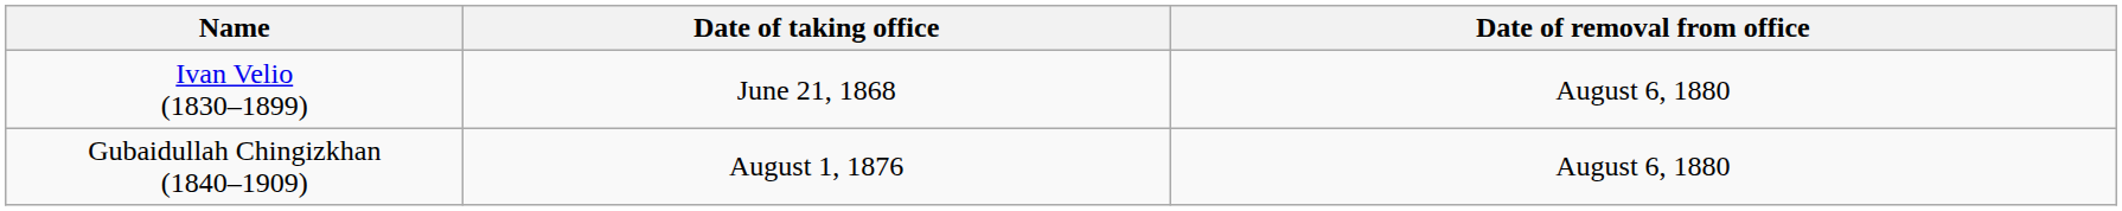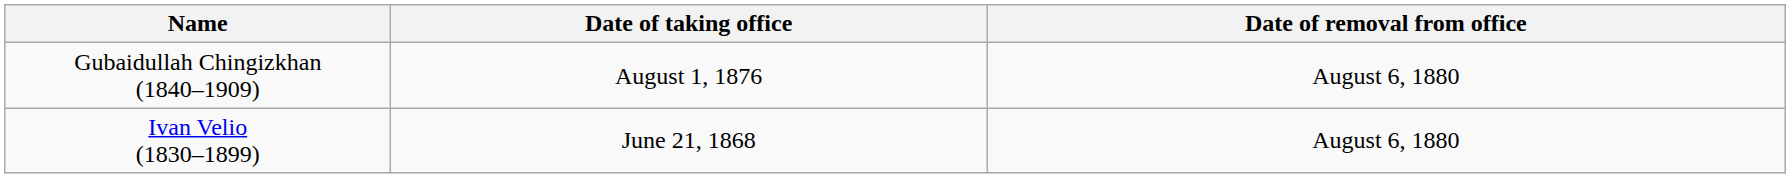rows swapped: Ivan Velio (1830–1899) <-> Gubaidullah Chingizkhan (1840–1909)
